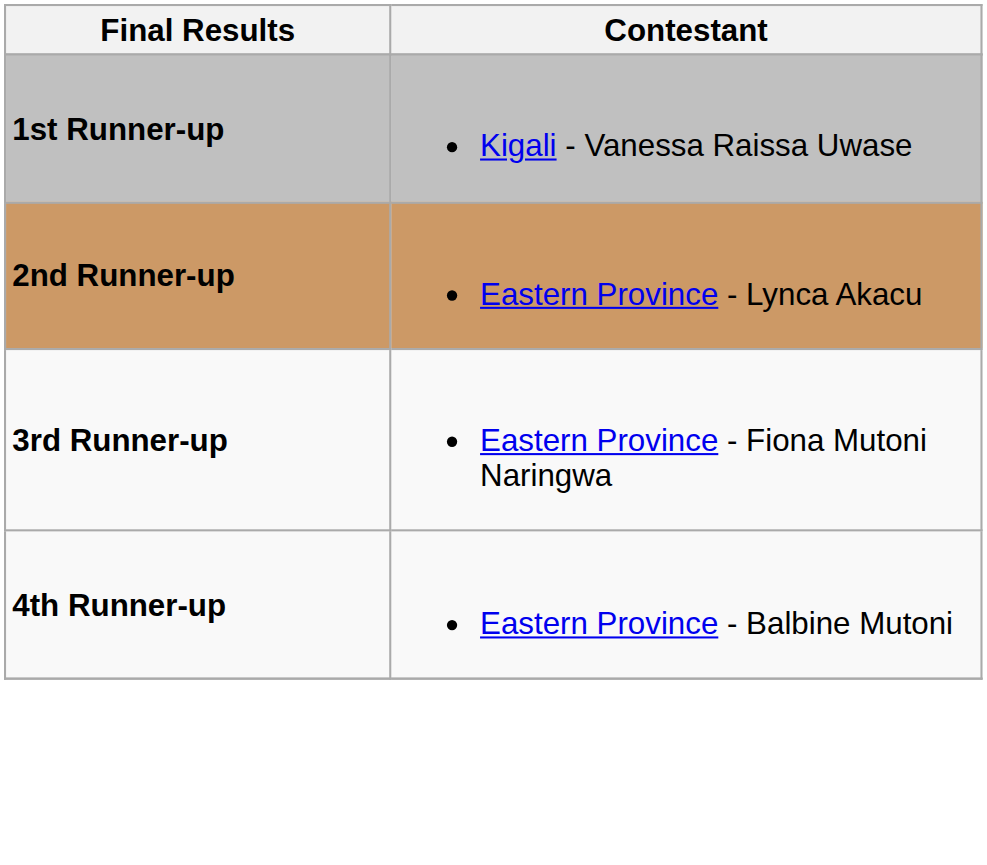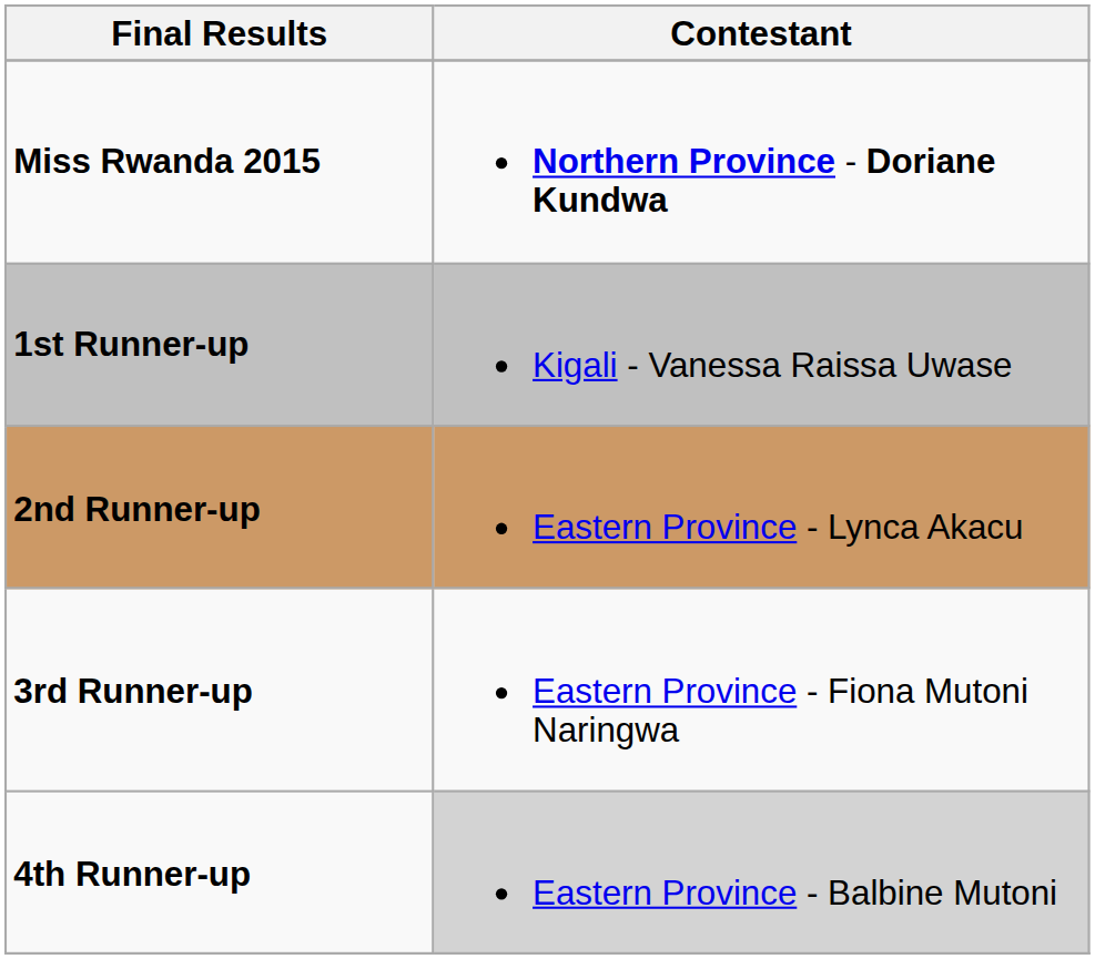+ row: Miss Rwanda 2015 | Northern Province - Doriane Kundwa
4th Runner-up | Contestant: no background -> lightgrey background
